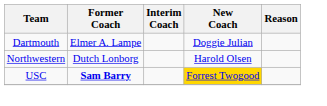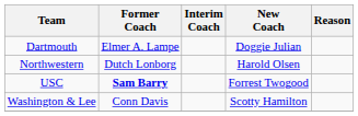USC | New Coach: gold background -> no background
+ row: Washington & Lee | Conn Davis | Scotty Hamilton
